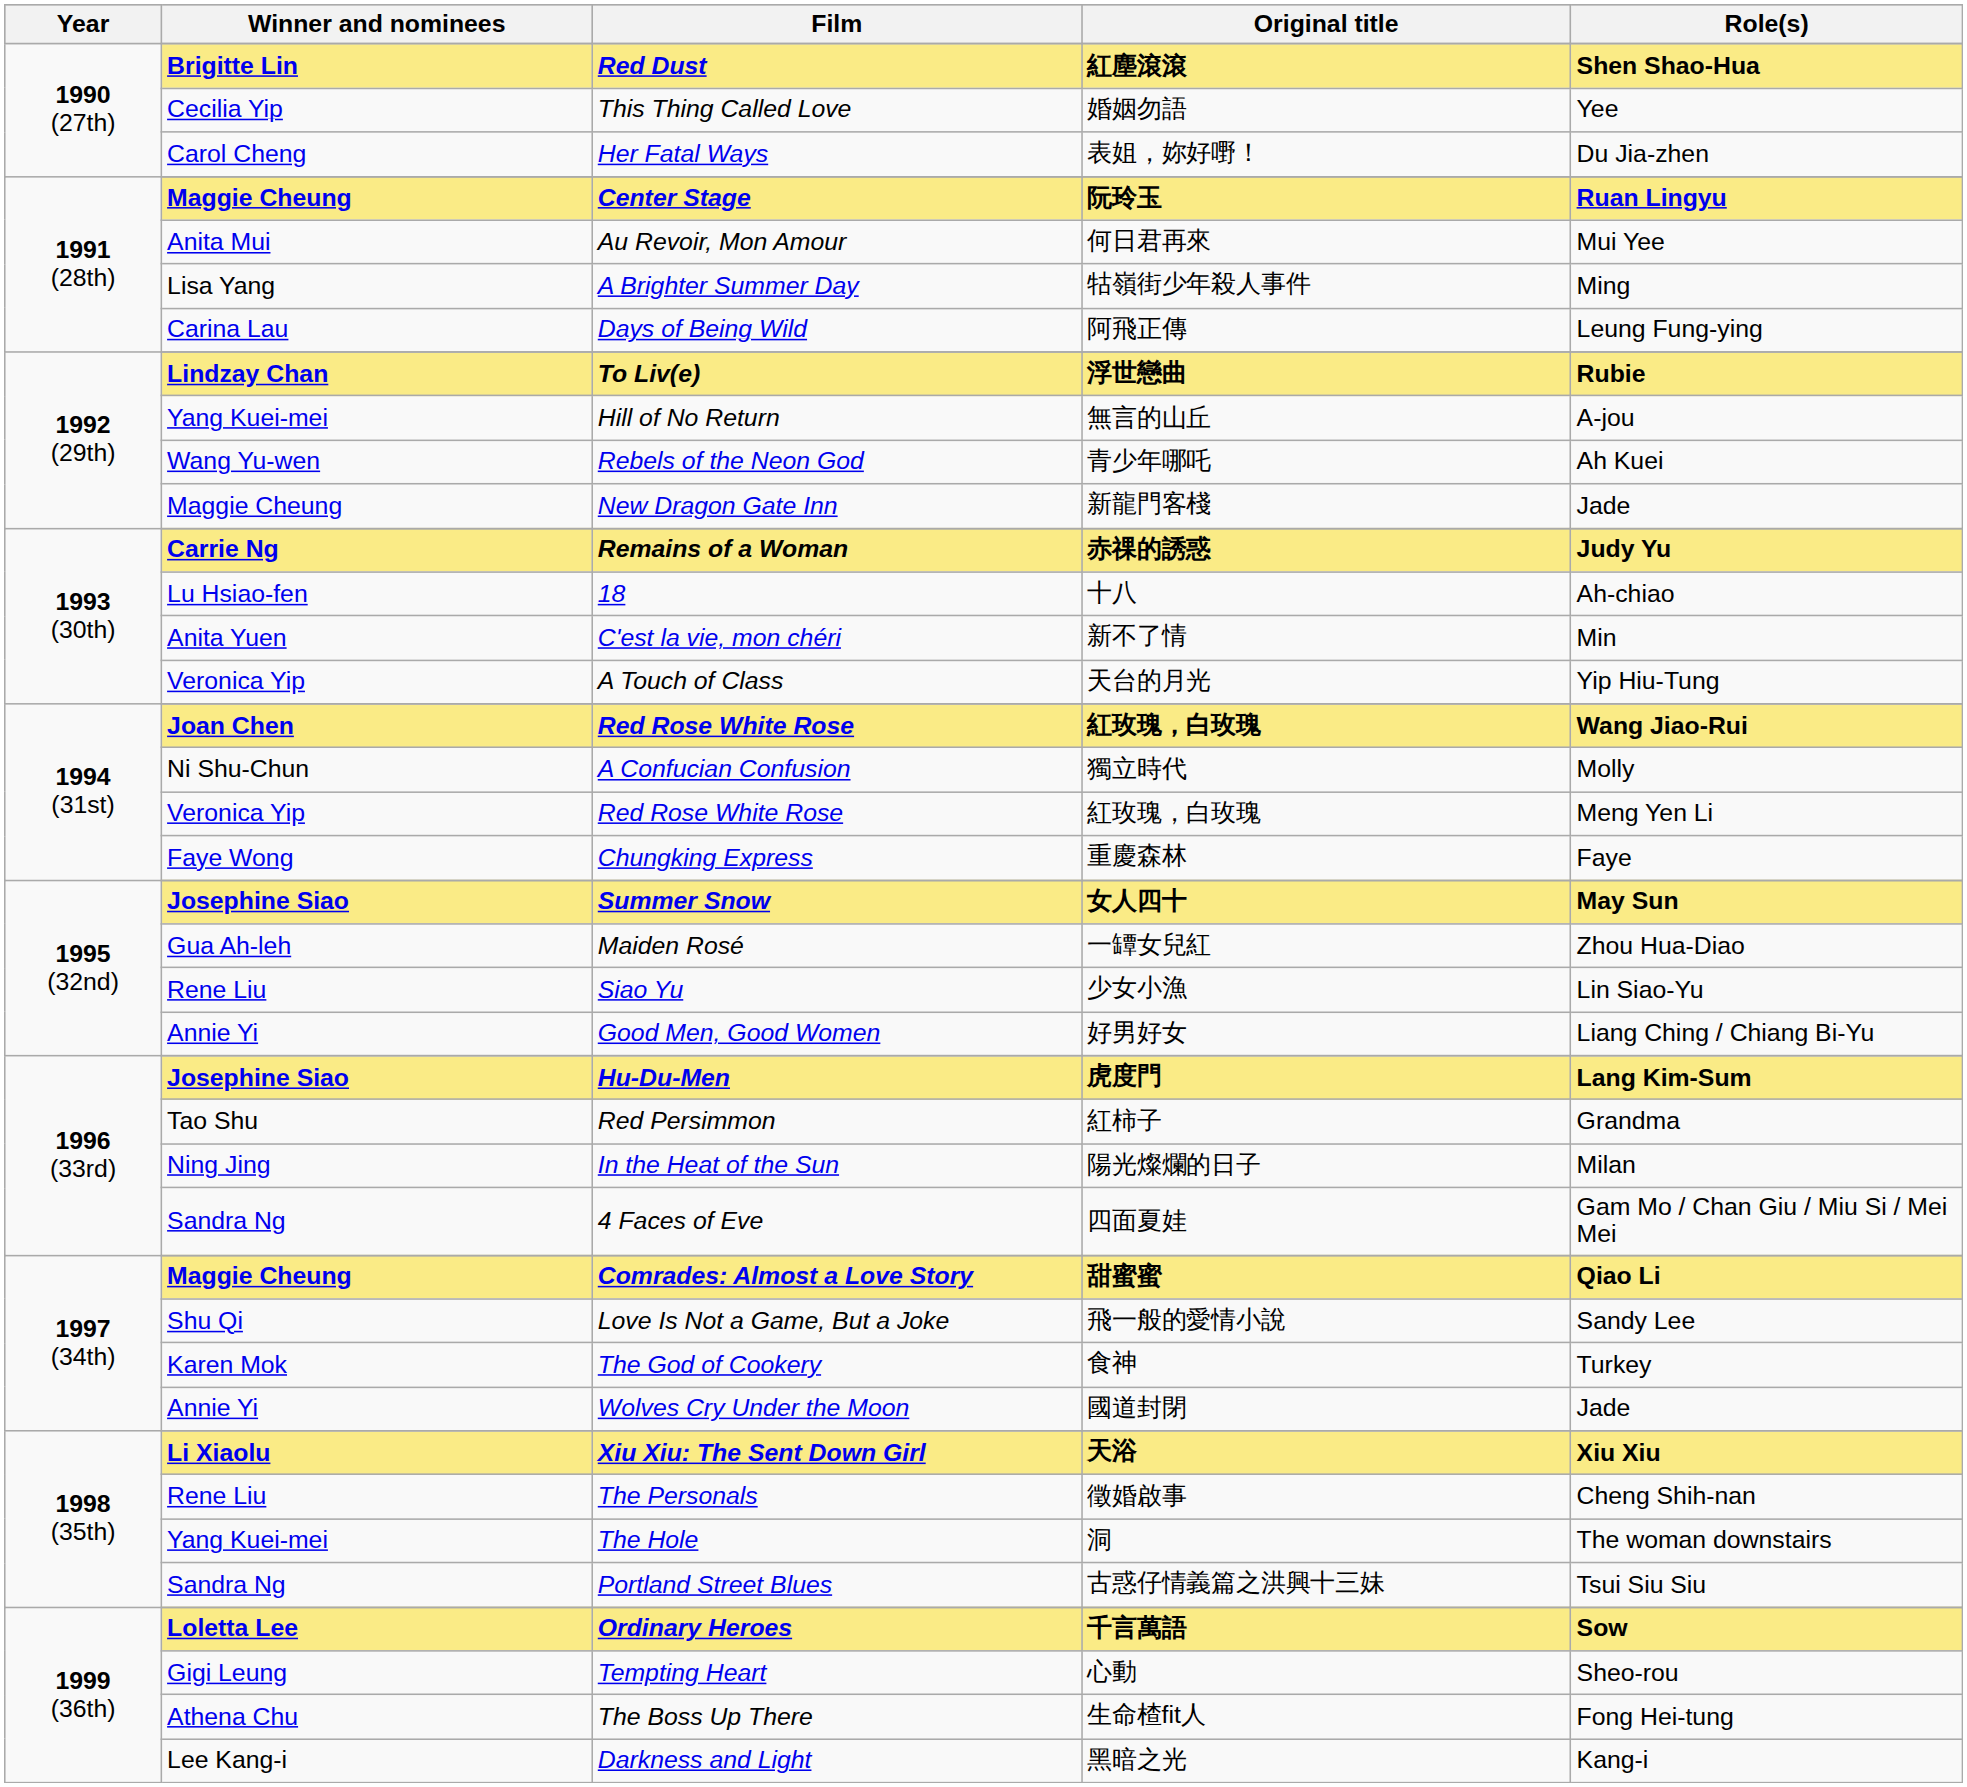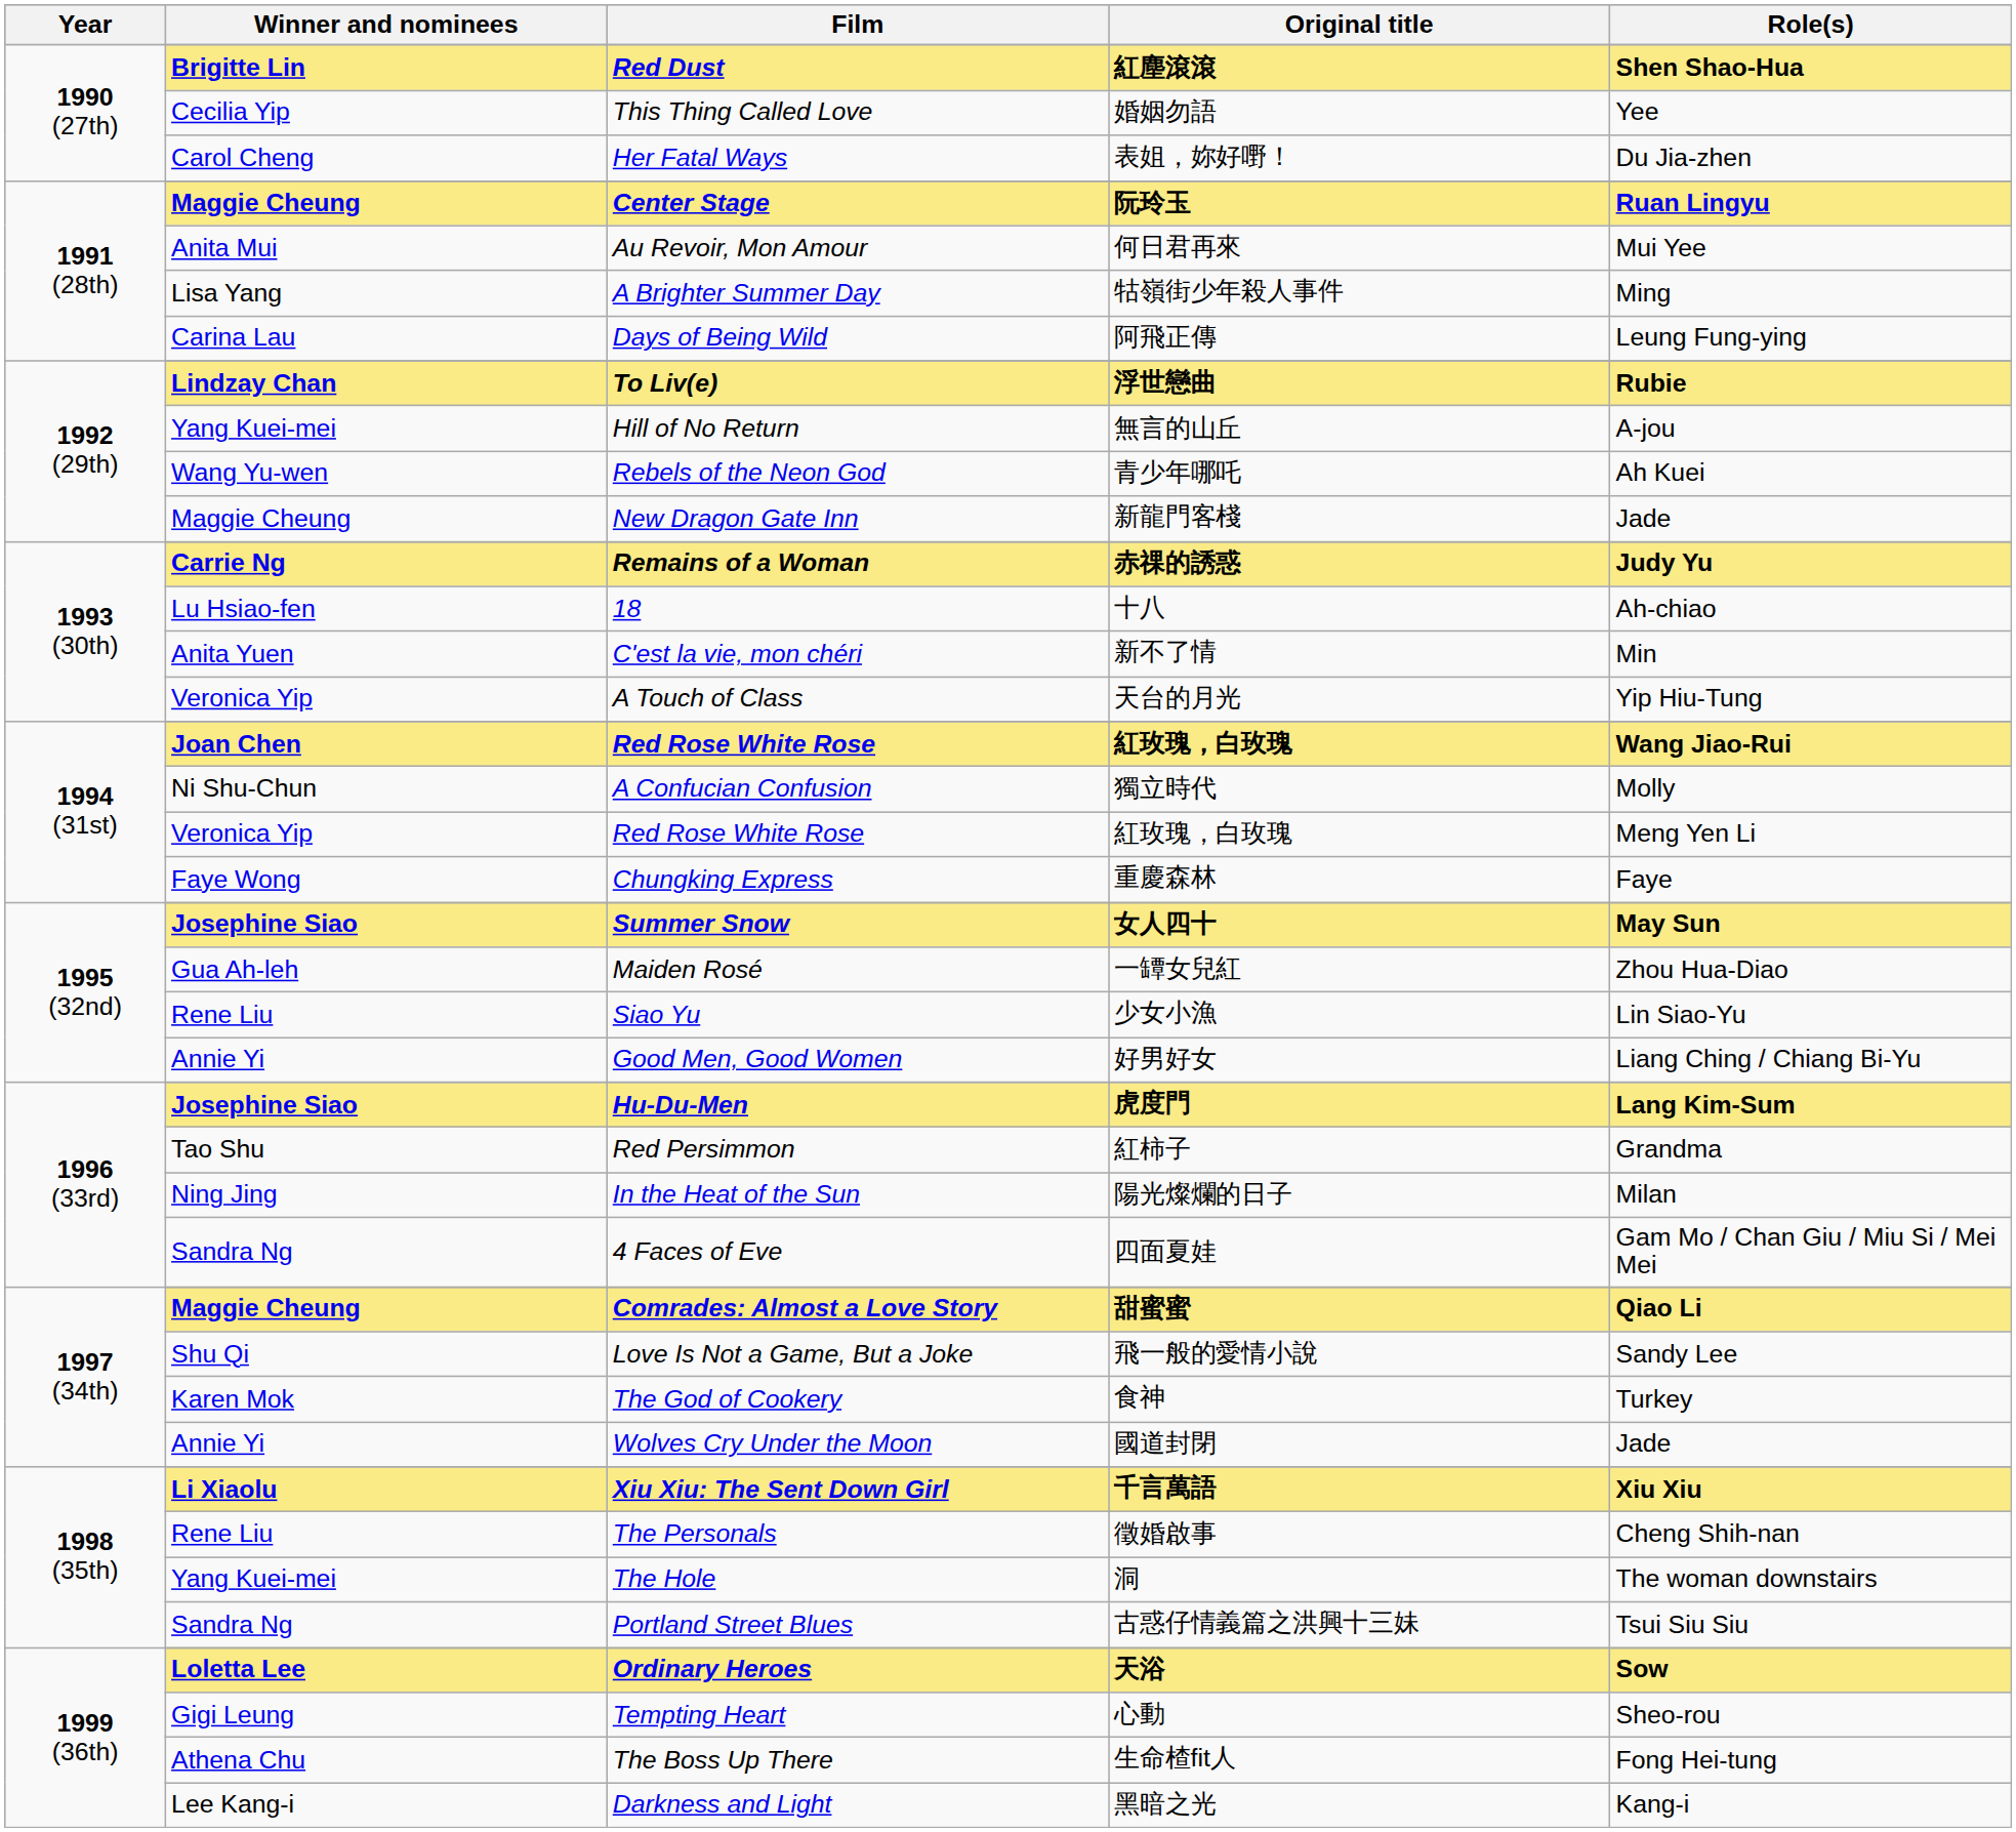Xiu Xiu: The Sent Down Girl | Original title: 天浴 -> 千言萬語
Ordinary Heroes | Original title: 千言萬語 -> 天浴
